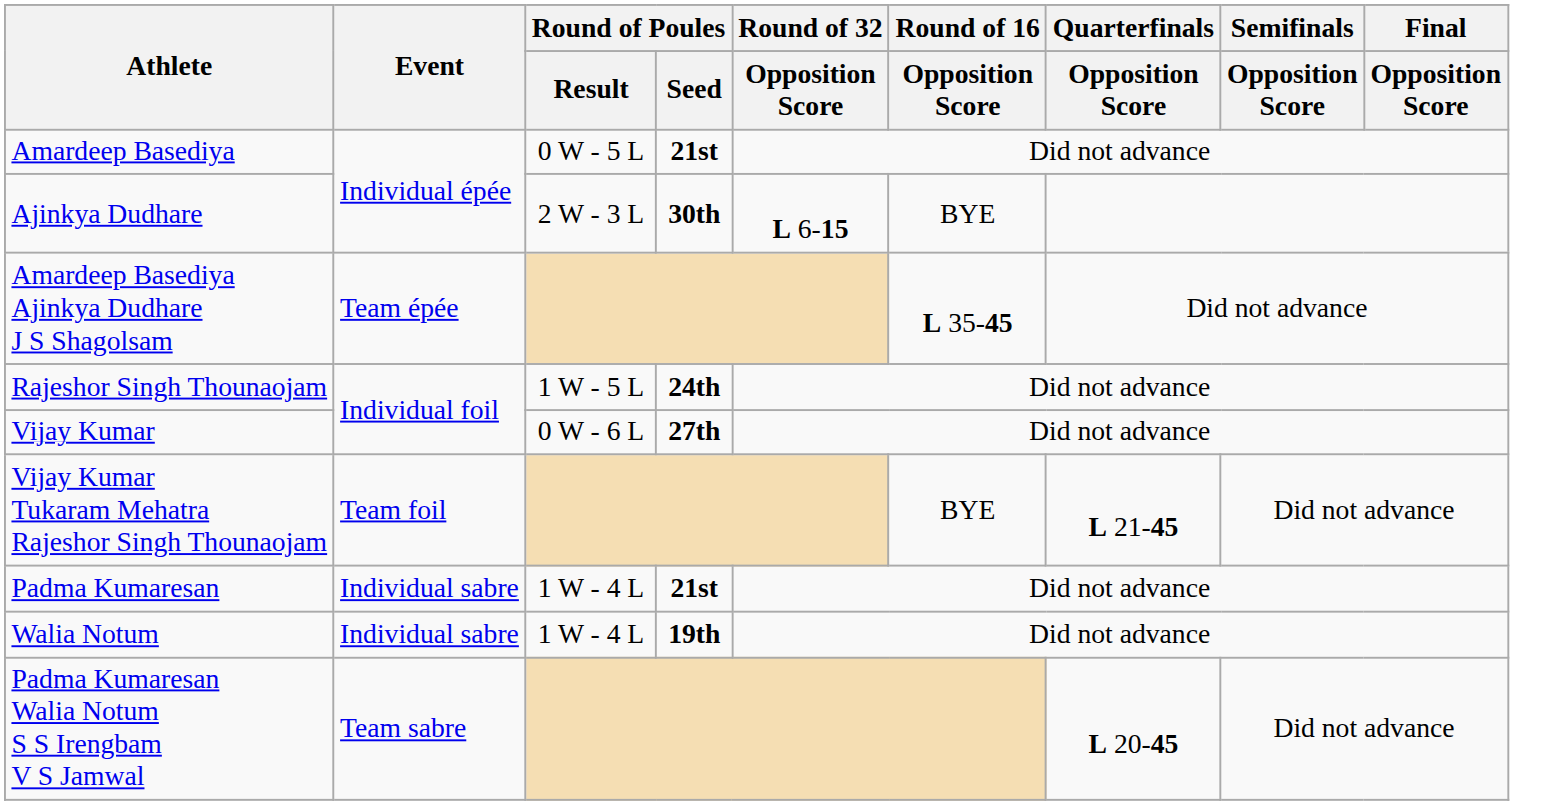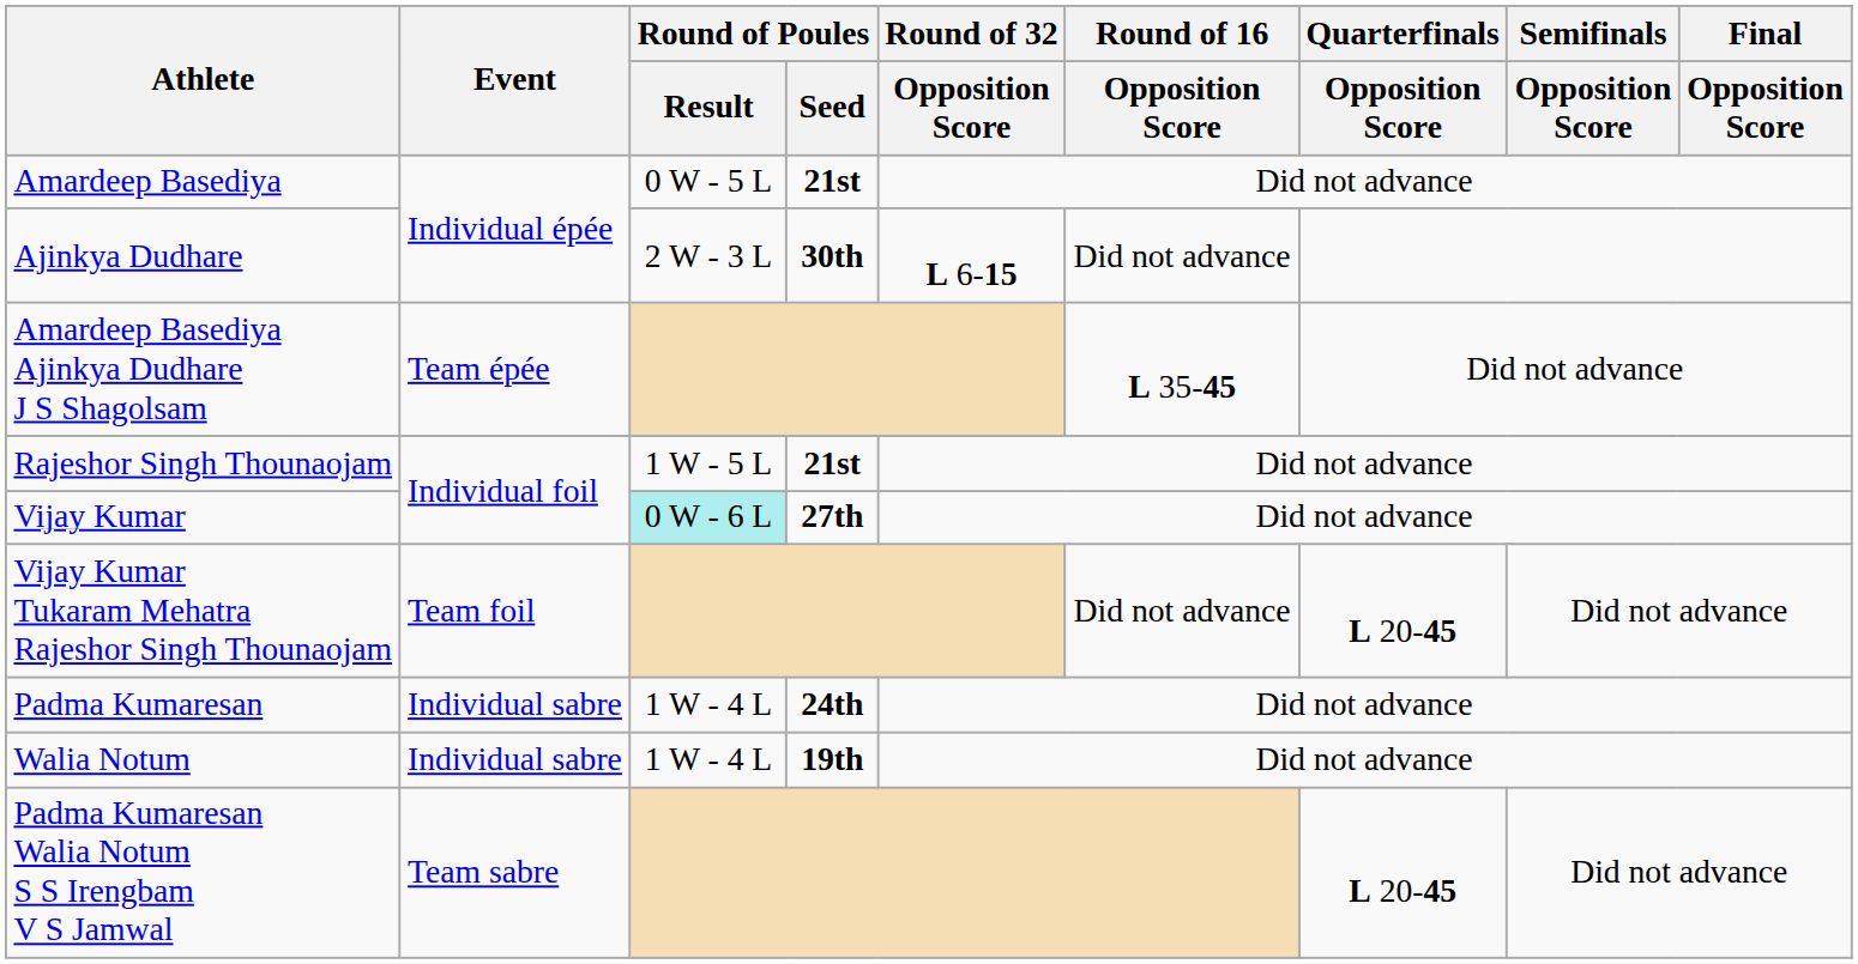Ajinkya Dudhare | Round of 16 / Opposition Score: BYE -> Did not advance
Rajeshor Singh Thounaojam | Round of Poules / Seed: 24th -> 21st
Vijay Kumar | Round of Poules / Result: no background -> paleturquoise background
Vijay Kumar Tukaram Mehatra Rajeshor Singh Thounaojam | Round of 16 / Opposition Score: BYE -> Did not advance
Vijay Kumar Tukaram Mehatra Rajeshor Singh Thounaojam | Quarterfinals / Opposition Score: L 21-45 -> L 20-45
Padma Kumaresan | Round of Poules / Seed: 21st -> 24th
